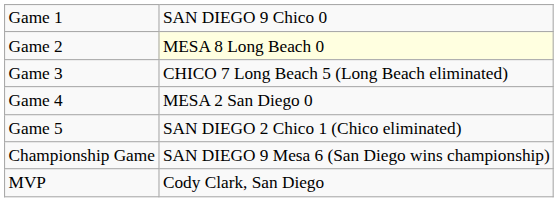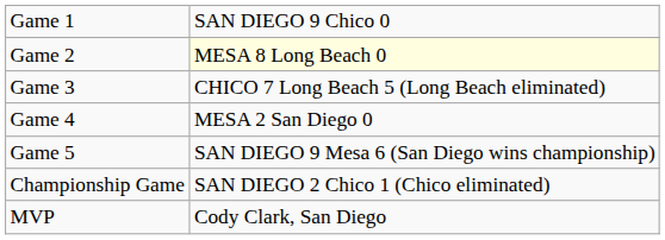Game 5 | column 2: SAN DIEGO 2 Chico 1 (Chico eliminated) -> SAN DIEGO 9 Mesa 6 (San Diego wins championship)
Championship Game | column 2: SAN DIEGO 9 Mesa 6 (San Diego wins championship) -> SAN DIEGO 2 Chico 1 (Chico eliminated)
